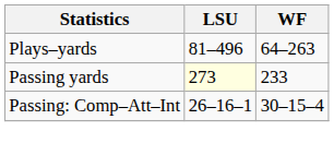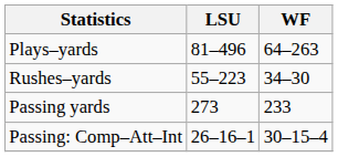+ row: Rushes–yards | 55–223 | 34–30
Passing yards | LSU: lightyellow background -> no background
